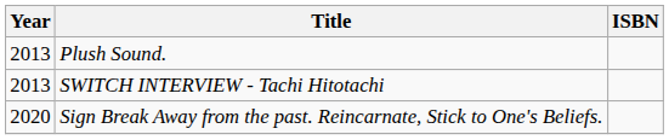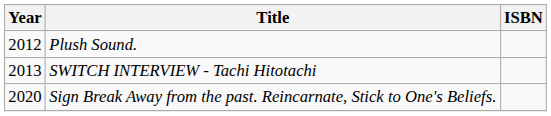Plush Sound. | Year: 2013 -> 2012
